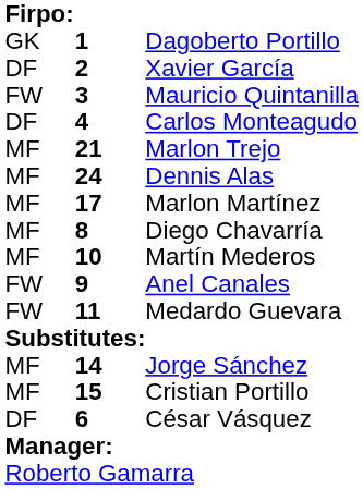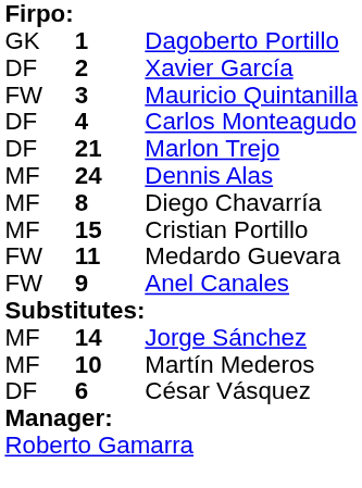Marlon Trejo | column 1: MF -> DF
- row: MF | 17 | Marlon Martínez
rows swapped: Martín Mederos <-> Cristian Portillo
rows swapped: Anel Canales <-> Medardo Guevara
